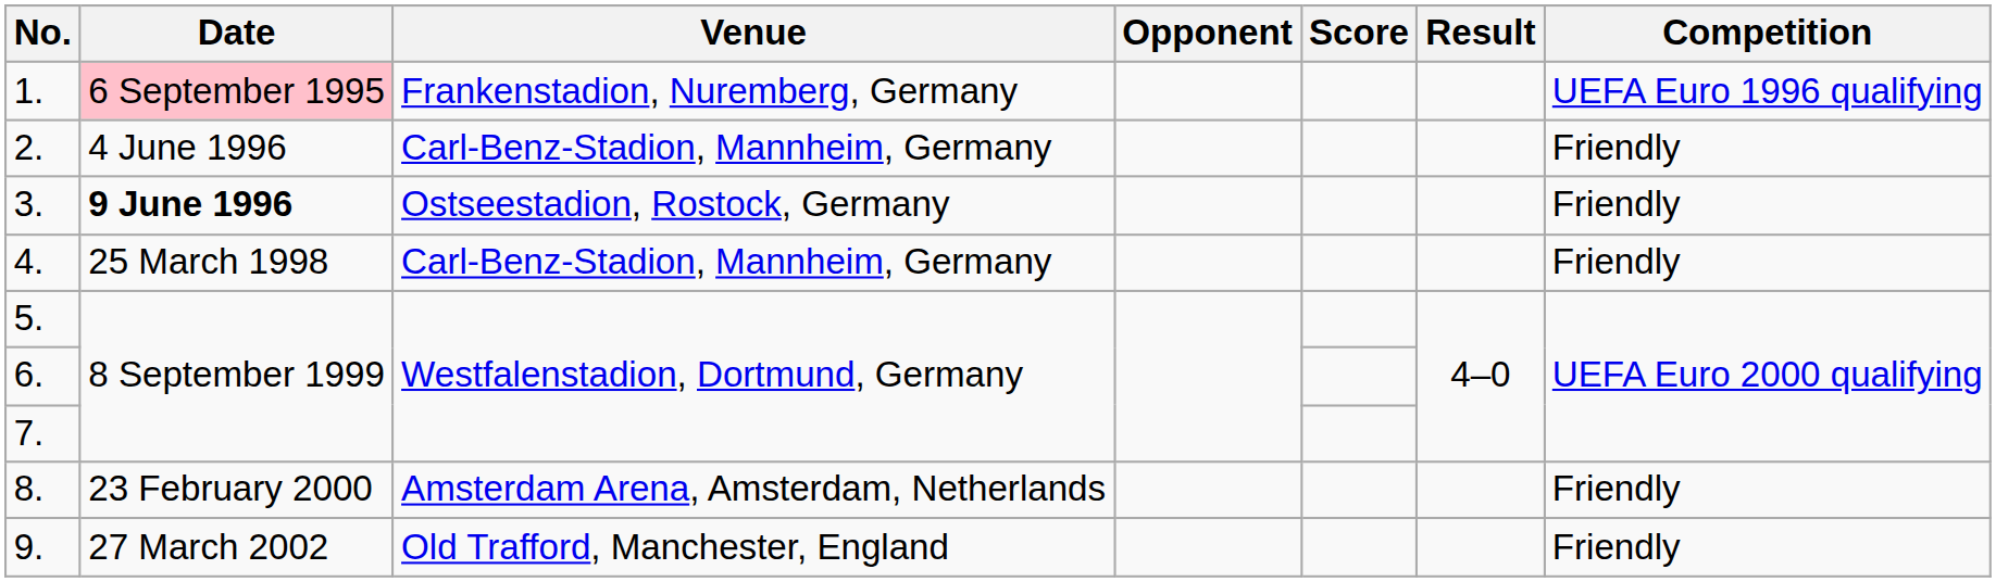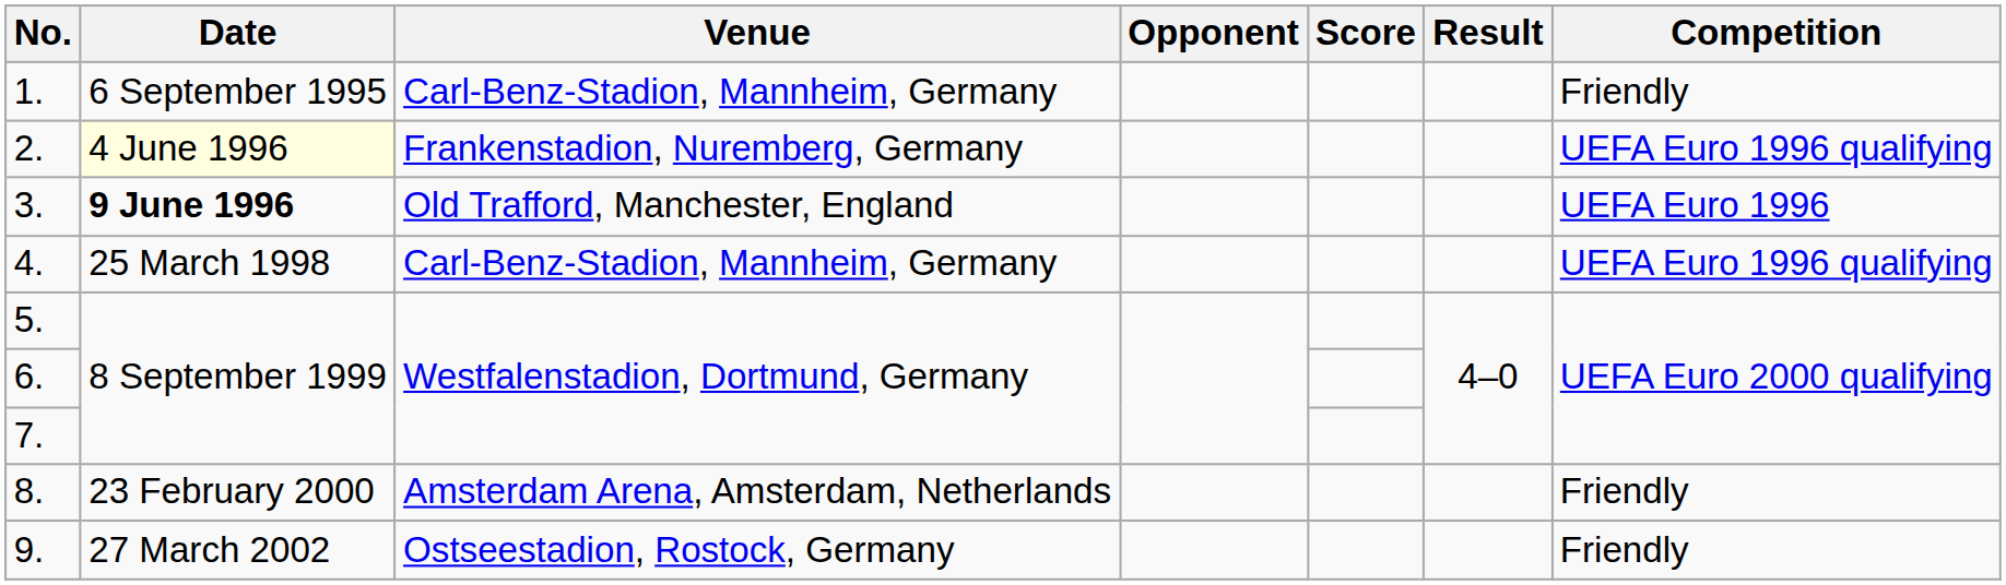1. | Date: pink background -> no background
1. | Venue: Frankenstadion, Nuremberg, Germany -> Carl-Benz-Stadion, Mannheim, Germany
1. | Competition: UEFA Euro 1996 qualifying -> Friendly
2. | Date: no background -> lightyellow background
2. | Venue: Carl-Benz-Stadion, Mannheim, Germany -> Frankenstadion, Nuremberg, Germany
2. | Competition: Friendly -> UEFA Euro 1996 qualifying
3. | Venue: Ostseestadion, Rostock, Germany -> Old Trafford, Manchester, England
3. | Competition: Friendly -> UEFA Euro 1996
4. | Competition: Friendly -> UEFA Euro 1996 qualifying
9. | Venue: Old Trafford, Manchester, England -> Ostseestadion, Rostock, Germany
